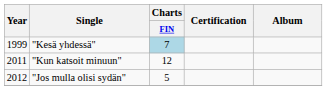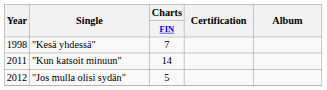"Kesä yhdessä" | Year: 1999 -> 1998
"Kesä yhdessä" | Charts / FIN: lightblue background -> no background
"Kun katsoit minuun" | Charts / FIN: 12 -> 14
